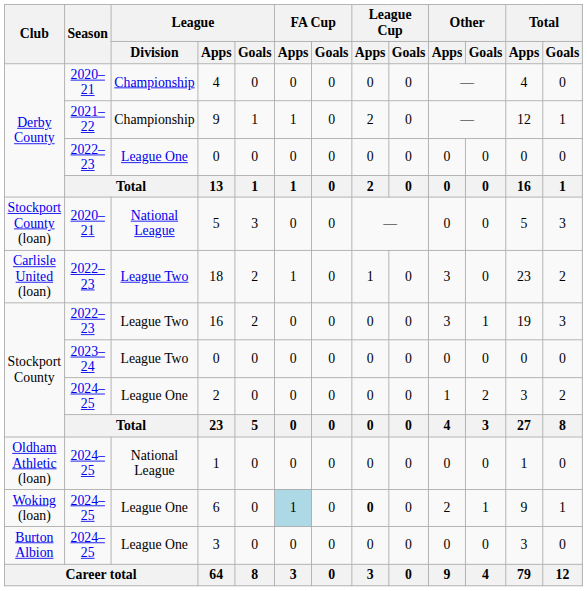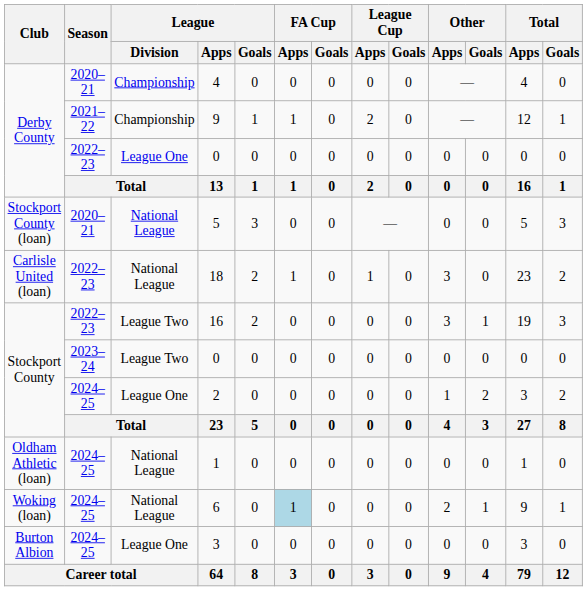18 | League / Division: League Two -> National League
6 | League / Division: League One -> National League
6 | League Cup / Apps: bold -> normal
